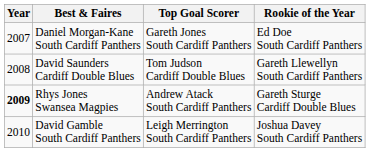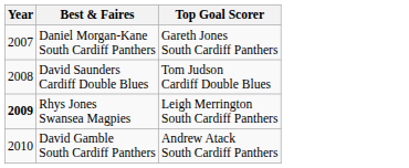- column: Rookie of the Year | Ed Doe South Cardiff Panthers | Gareth Llewellyn South Cardiff Panthers | Gareth Sturge Cardiff Double Blues | Joshua Davey South Cardiff Panthers
Rhys Jones Swansea Magpies | Top Goal Scorer: Andrew Atack South Cardiff Panthers -> Leigh Merrington South Cardiff Panthers
David Gamble South Cardiff Panthers | Top Goal Scorer: Leigh Merrington South Cardiff Panthers -> Andrew Atack South Cardiff Panthers
